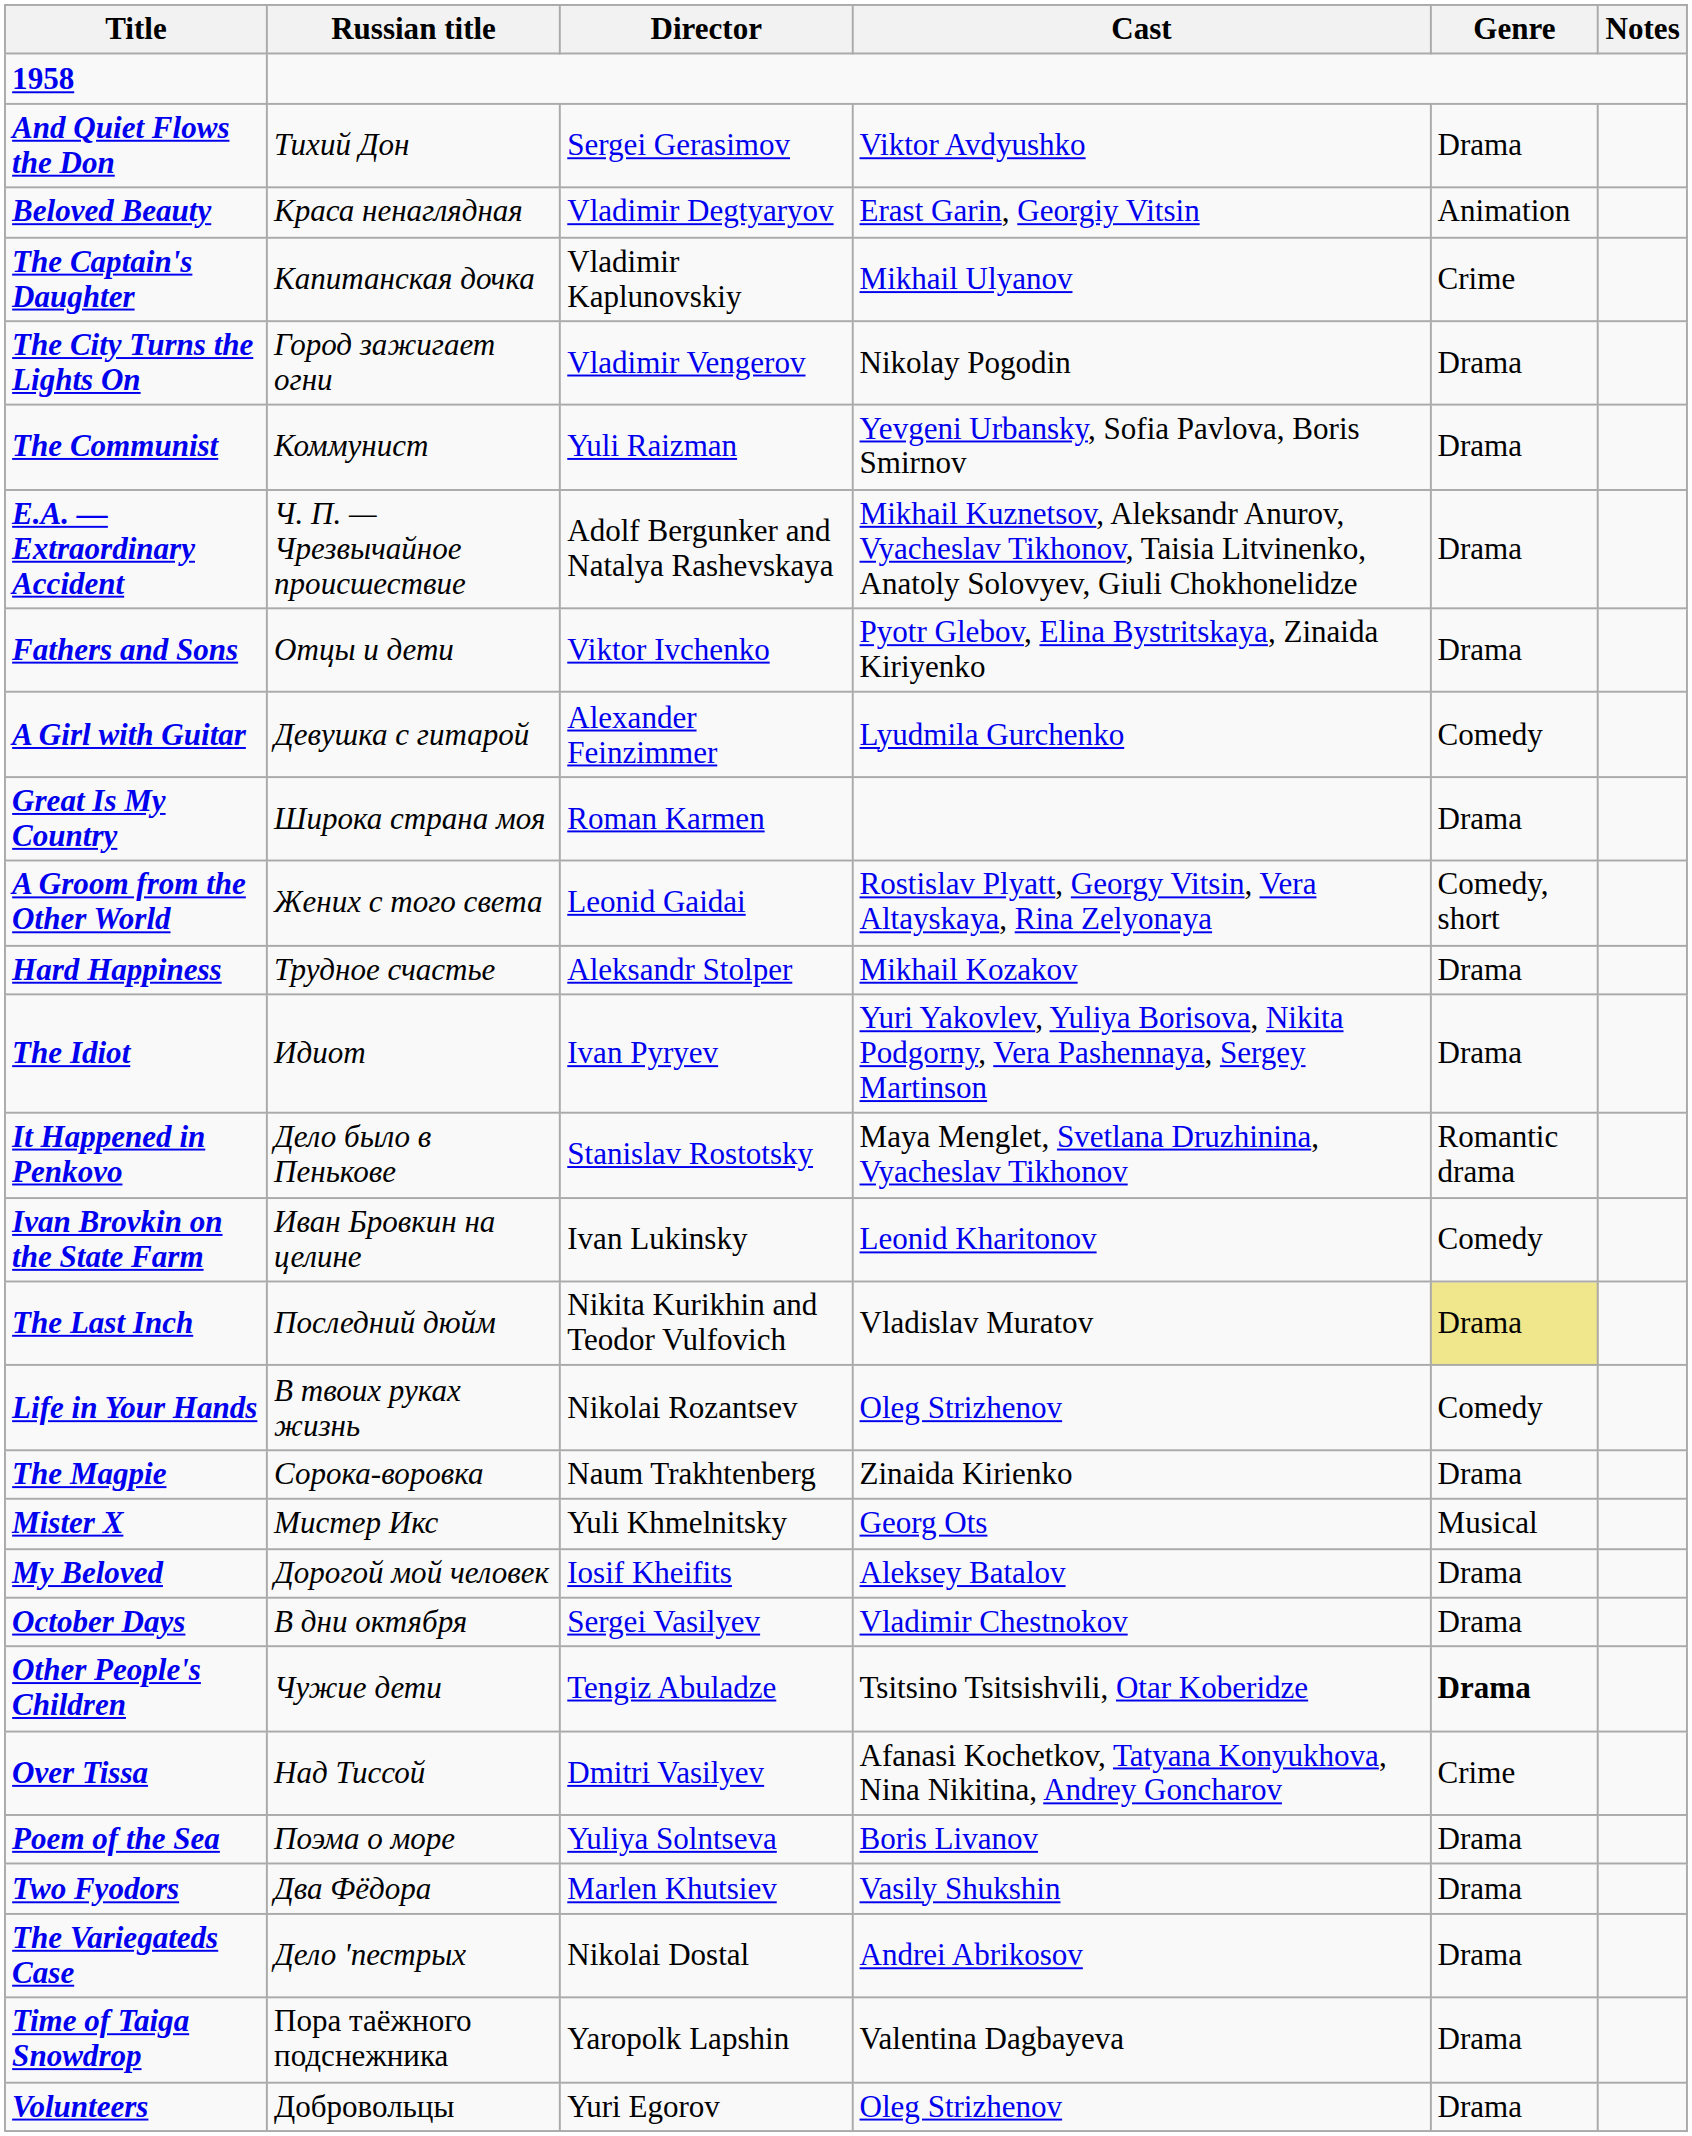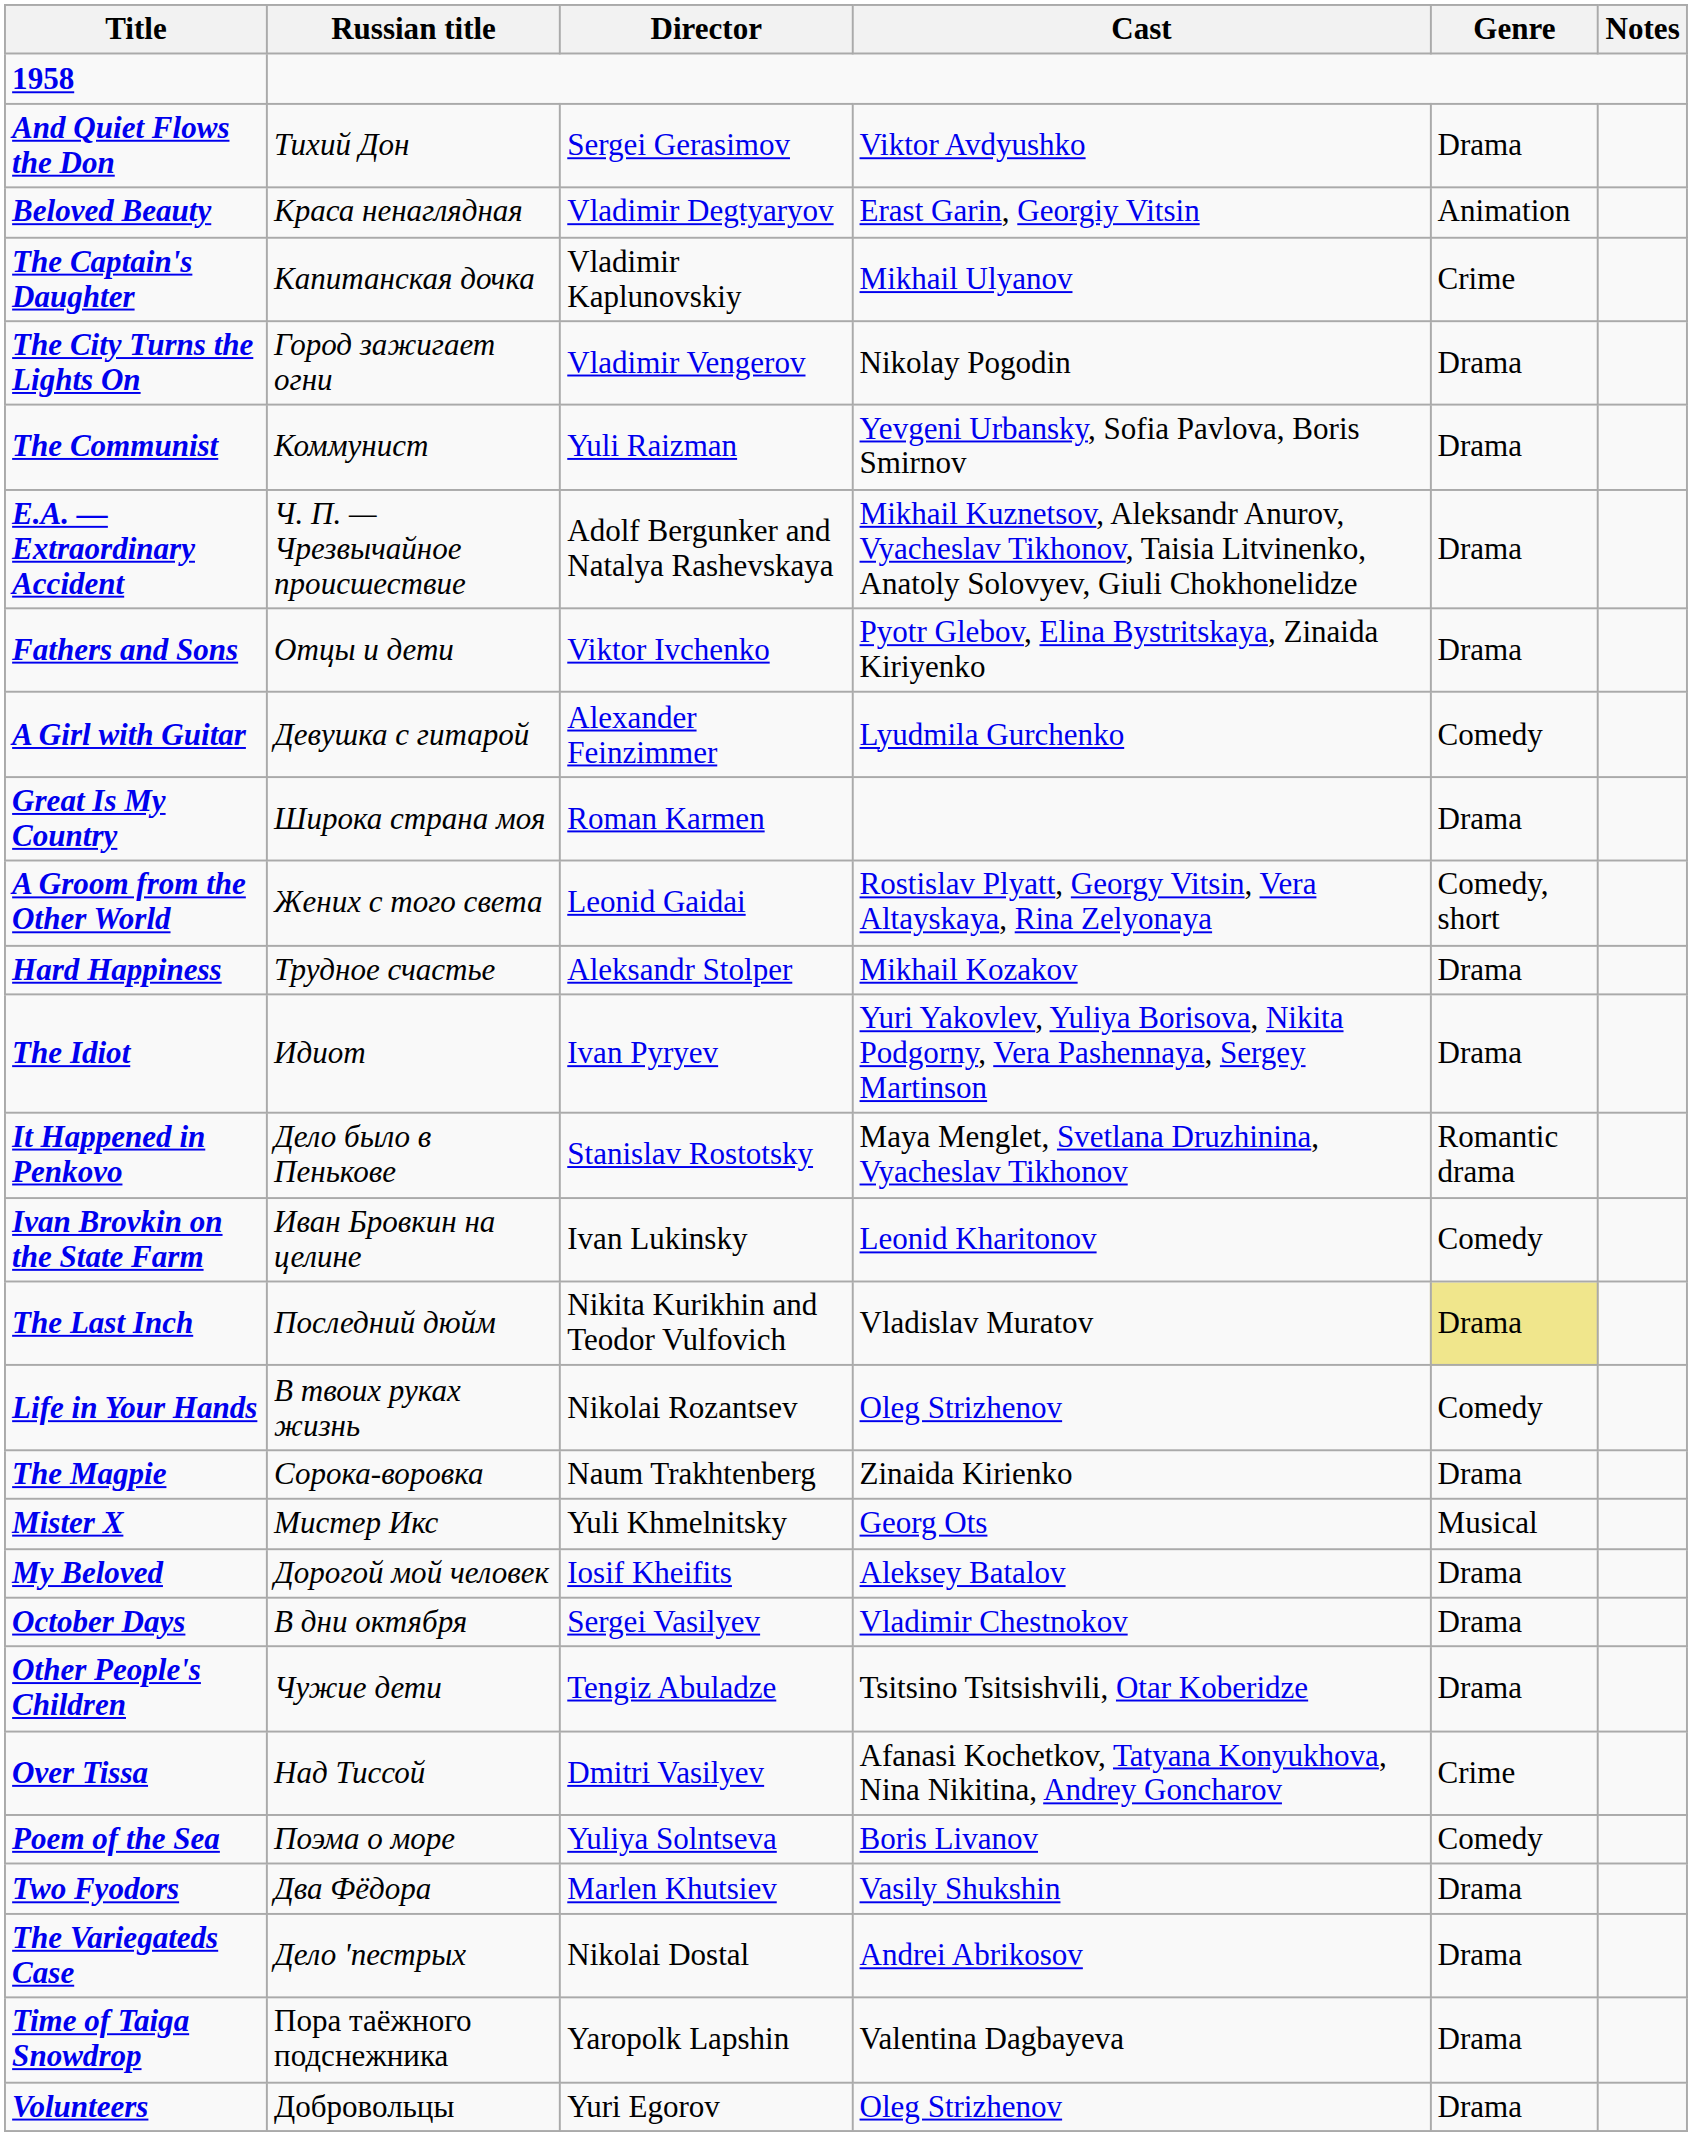Other People's Children | Genre: bold -> normal
Poem of the Sea | Genre: Drama -> Comedy
